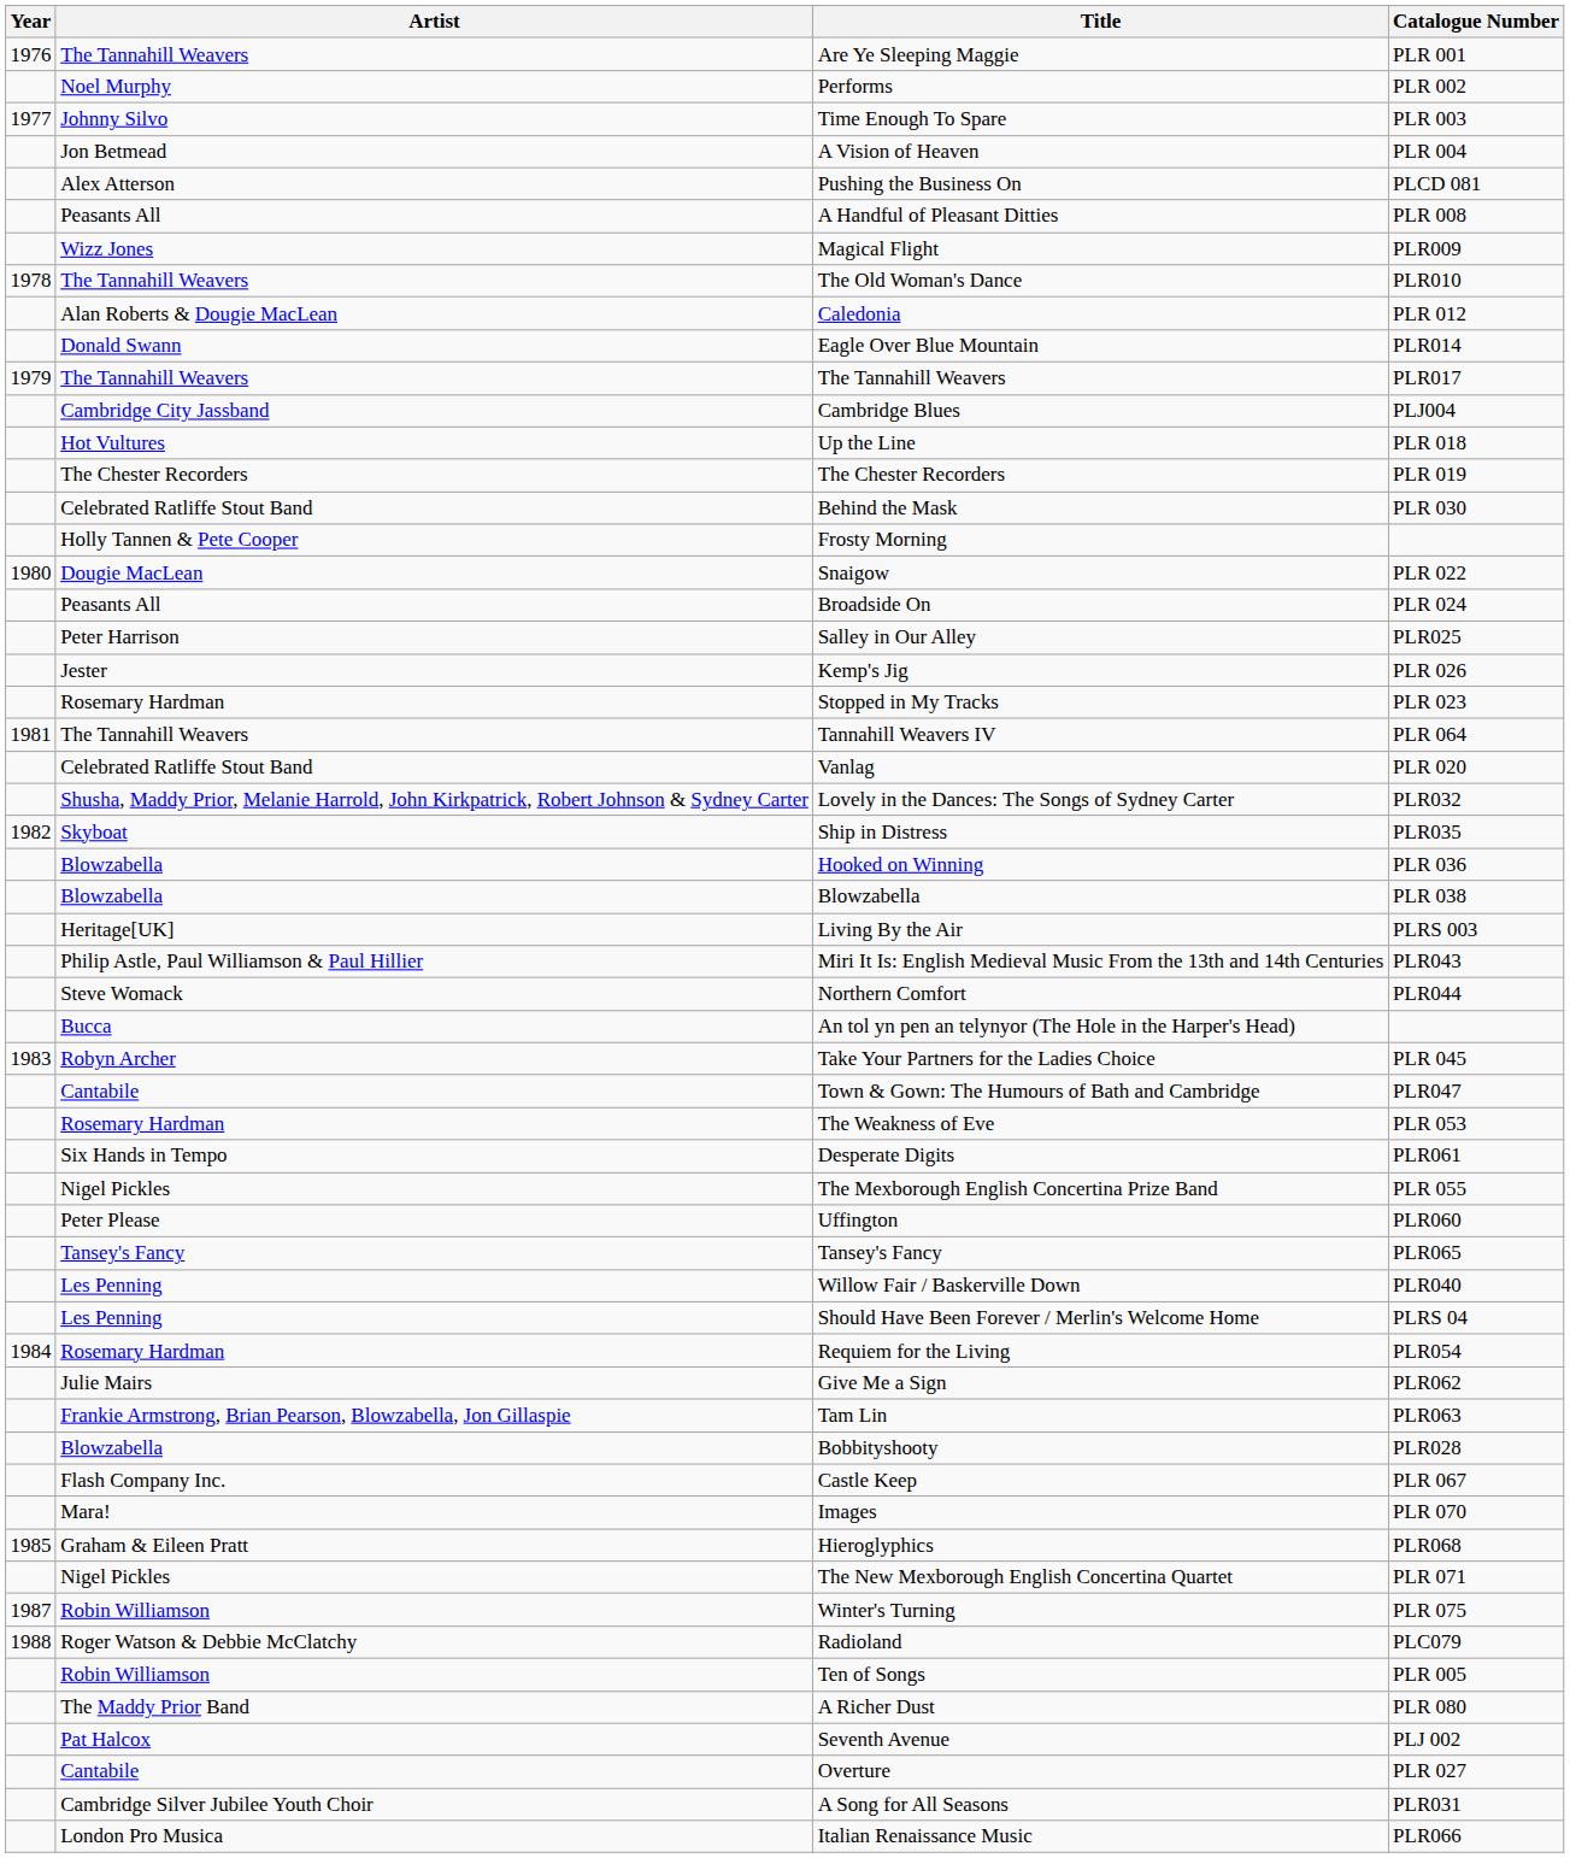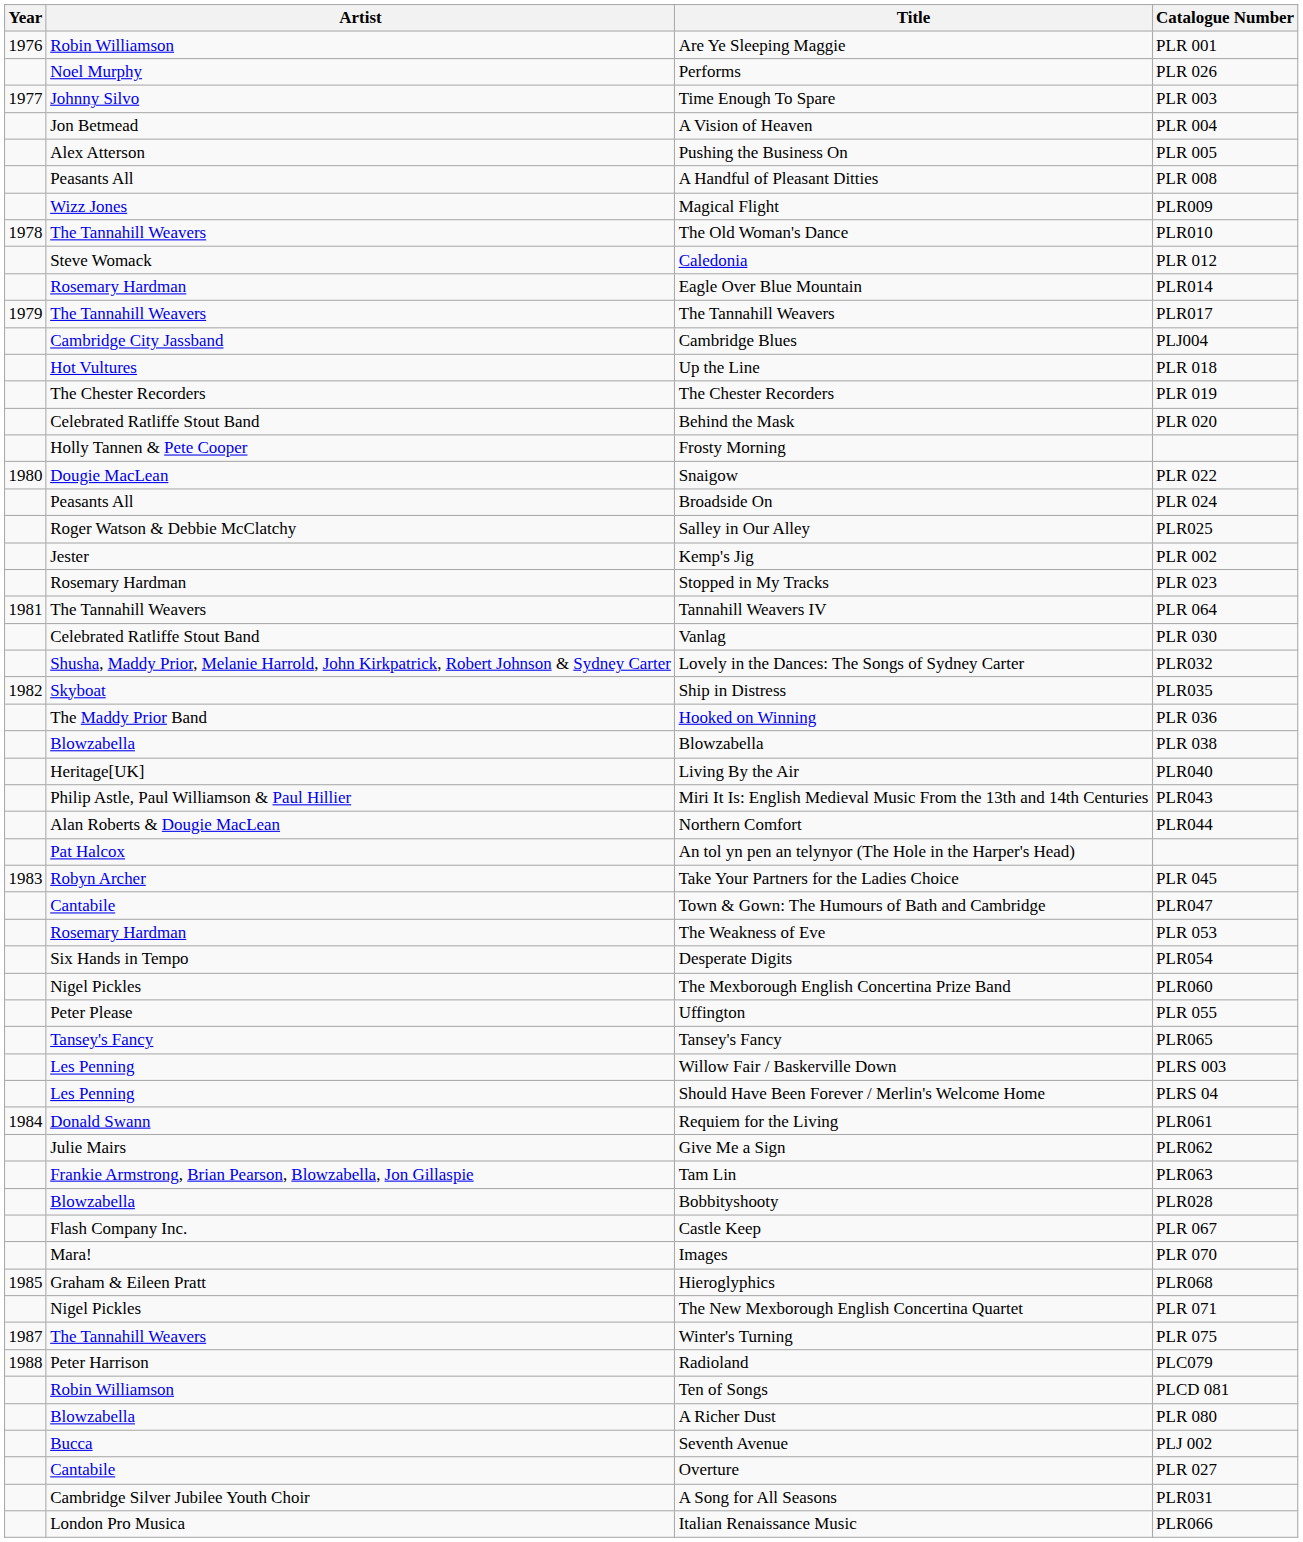Are Ye Sleeping Maggie | Artist: The Tannahill Weavers -> Robin Williamson
Performs | Catalogue Number: PLR 002 -> PLR 026
Pushing the Business On | Catalogue Number: PLCD 081 -> PLR 005
Caledonia | Artist: Alan Roberts & Dougie MacLean -> Steve Womack
Eagle Over Blue Mountain | Artist: Donald Swann -> Rosemary Hardman
Behind the Mask | Catalogue Number: PLR 030 -> PLR 020
Salley in Our Alley | Artist: Peter Harrison -> Roger Watson & Debbie McClatchy
Kemp's Jig | Catalogue Number: PLR 026 -> PLR 002
Vanlag | Catalogue Number: PLR 020 -> PLR 030
Hooked on Winning | Artist: Blowzabella -> The Maddy Prior Band
Living By the Air | Catalogue Number: PLRS 003 -> PLR040
Northern Comfort | Artist: Steve Womack -> Alan Roberts & Dougie MacLean
An tol yn pen an telynyor (The Hole in the Harper's Head) | Artist: Bucca -> Pat Halcox
Desperate Digits | Catalogue Number: PLR061 -> PLR054
The Mexborough English Concertina Prize Band | Catalogue Number: PLR 055 -> PLR060
Uffington | Catalogue Number: PLR060 -> PLR 055
Willow Fair / Baskerville Down | Catalogue Number: PLR040 -> PLRS 003
Requiem for the Living | Artist: Rosemary Hardman -> Donald Swann
Requiem for the Living | Catalogue Number: PLR054 -> PLR061
Winter's Turning | Artist: Robin Williamson -> The Tannahill Weavers
Radioland | Artist: Roger Watson & Debbie McClatchy -> Peter Harrison
Ten of Songs | Catalogue Number: PLR 005 -> PLCD 081
A Richer Dust | Artist: The Maddy Prior Band -> Blowzabella
Seventh Avenue | Artist: Pat Halcox -> Bucca
